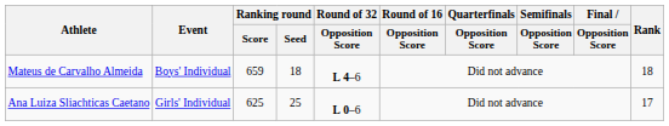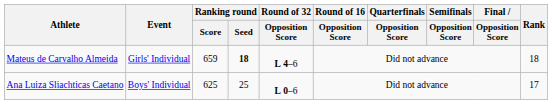Mateus de Carvalho Almeida | Event: Boys' Individual -> Girls' Individual
Mateus de Carvalho Almeida | Ranking round / Seed: normal -> bold
Ana Luiza Sliachticas Caetano | Event: Girls' Individual -> Boys' Individual
